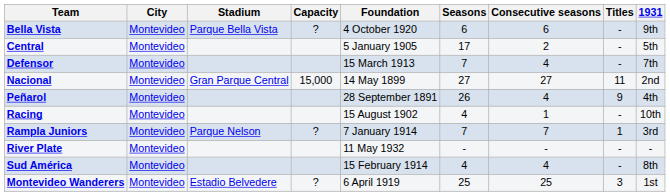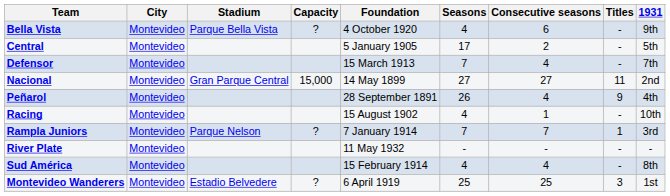Bella Vista | Seasons: 6 -> 4
